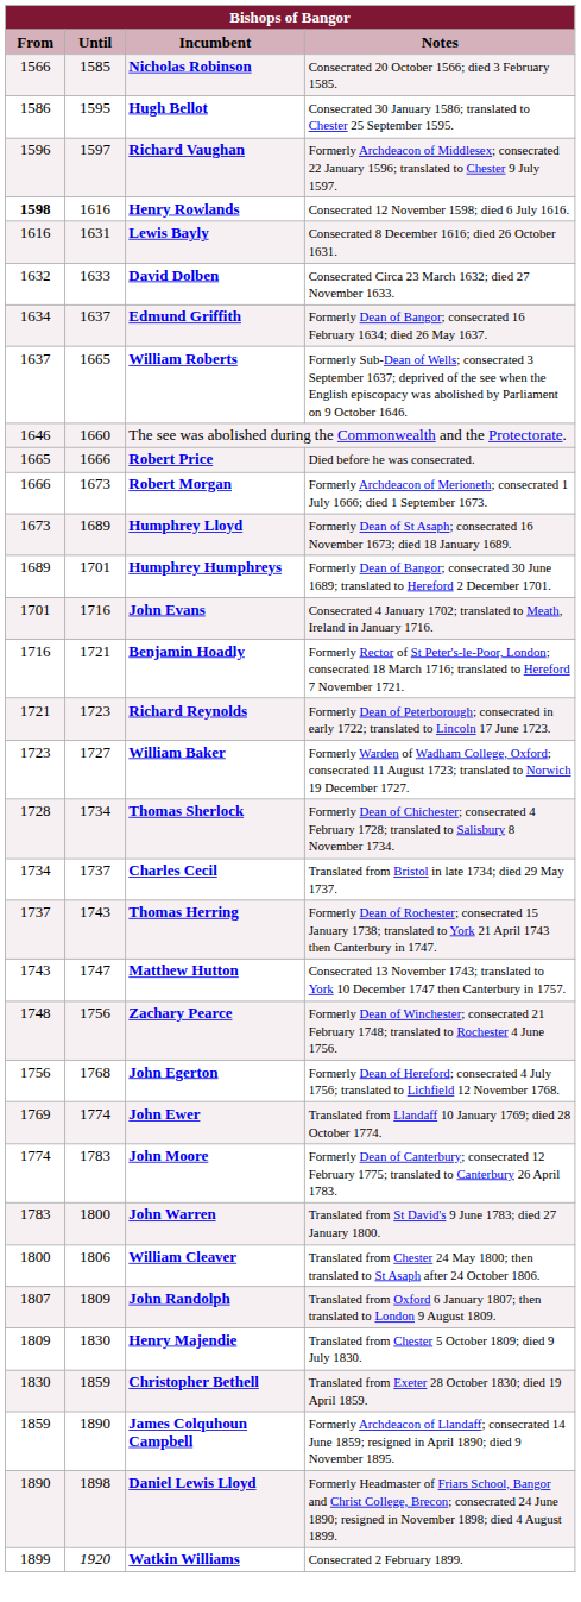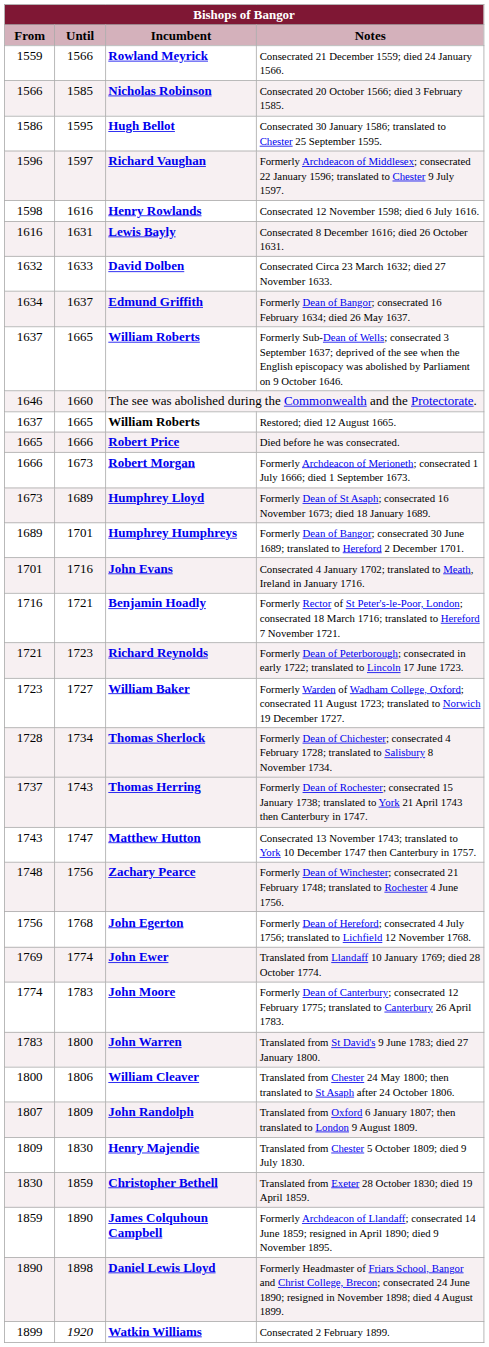+ row: 1559 | 1566 | Rowland Meyrick | Consecrated 21 December 1559; died 24 January 1566.
Consecrated 12 November 1598; died 6 July 1616. | From: bold -> normal
+ row: 1637 | 1665 | William Roberts | Restored; died 12 August 1665.
- row: 1734 | 1737 | Charles Cecil | Translated from Bristol in late 1734; died 29 May 1737.
